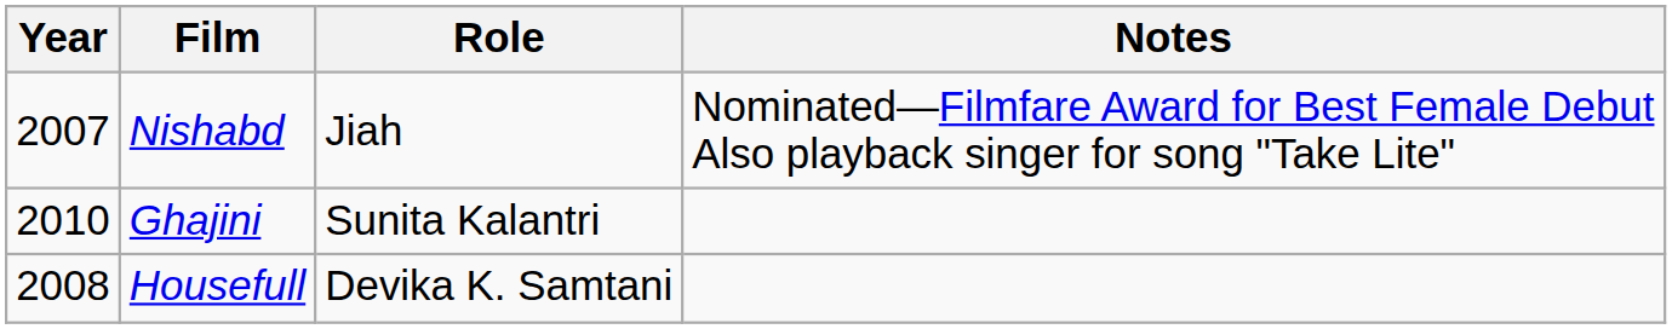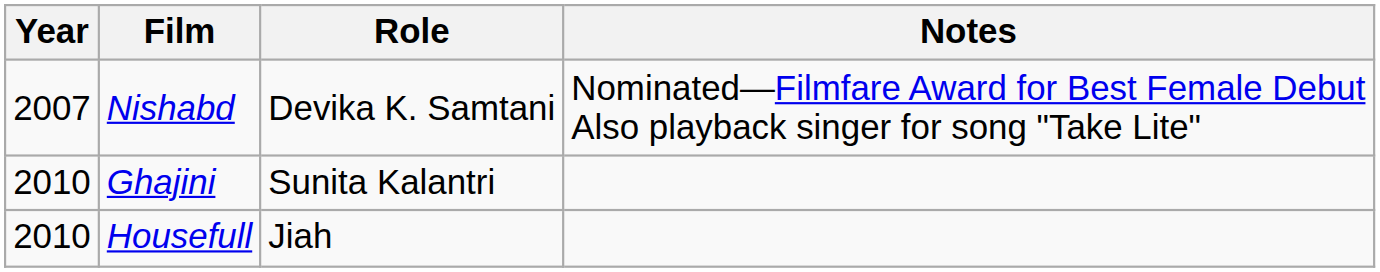Nishabd | Role: Jiah -> Devika K. Samtani
Housefull | Year: 2008 -> 2010
Housefull | Role: Devika K. Samtani -> Jiah
